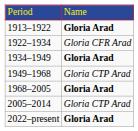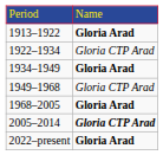1922–1934 | column 2: Gloria CFR Arad -> Gloria CTP Arad
2005–2014 | column 2: normal -> bold
